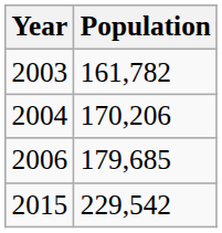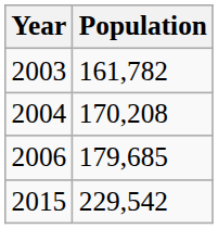2004 | Population: 170,206 -> 170,208
